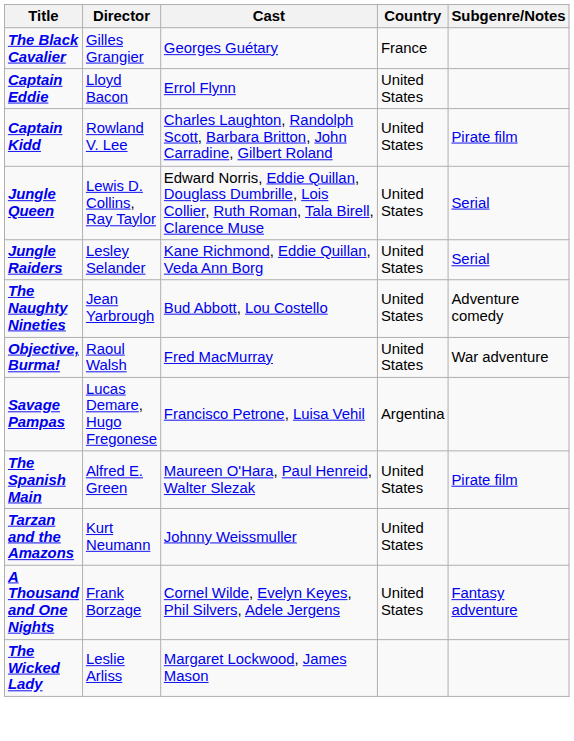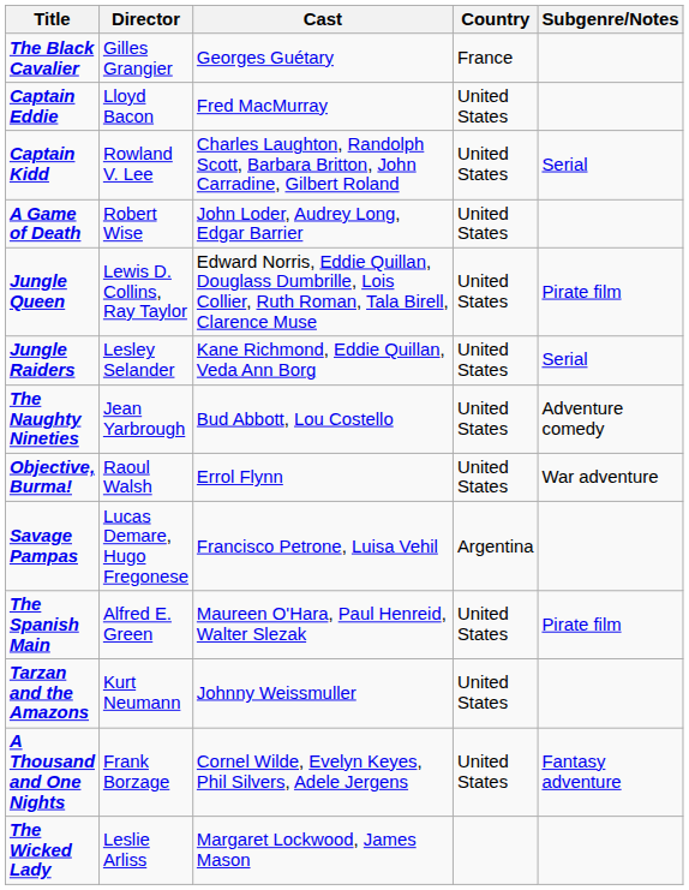Captain Eddie | Cast: Errol Flynn -> Fred MacMurray
Captain Kidd | Subgenre/Notes: Pirate film -> Serial
+ row: A Game of Death | Robert Wise | John Loder, Audrey Long, Edgar Barrier | United States
Jungle Queen | Subgenre/Notes: Serial -> Pirate film
Objective, Burma! | Cast: Fred MacMurray -> Errol Flynn
